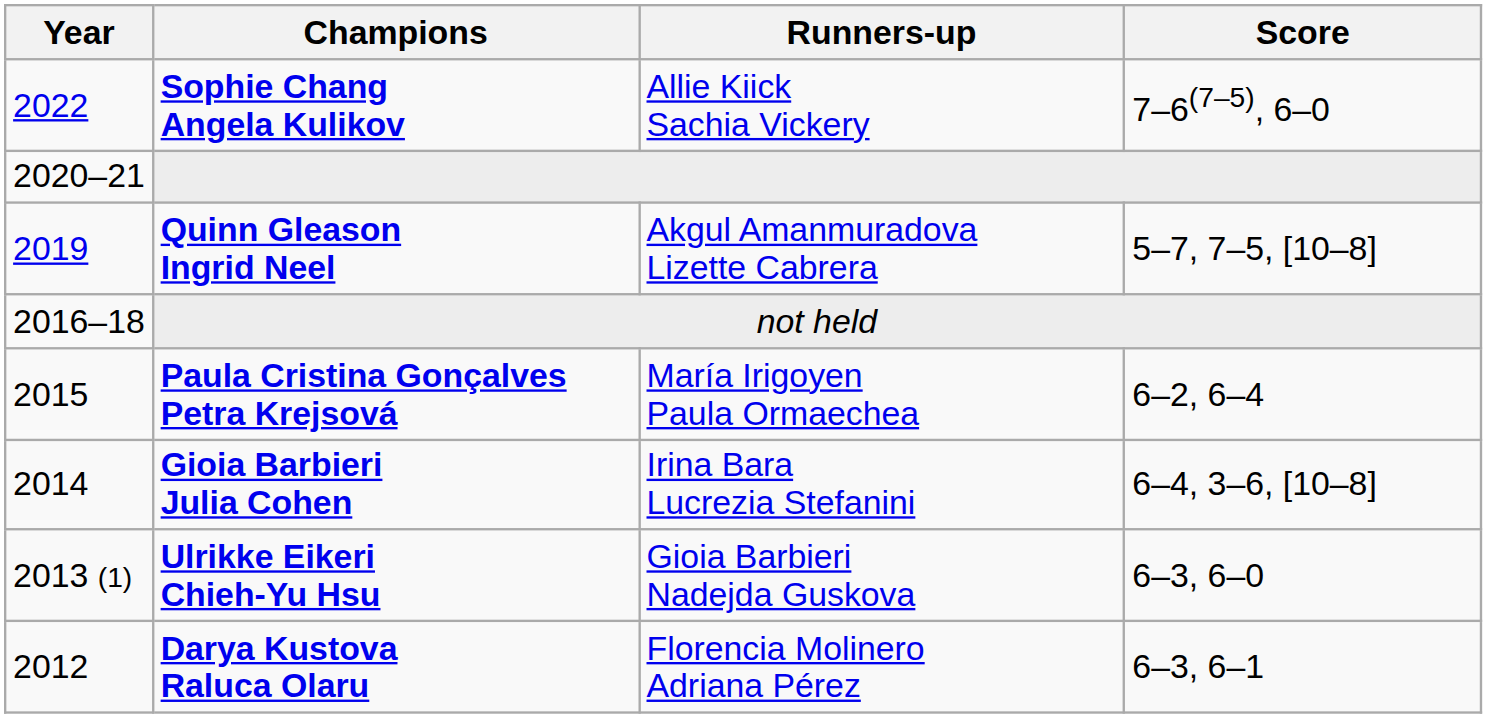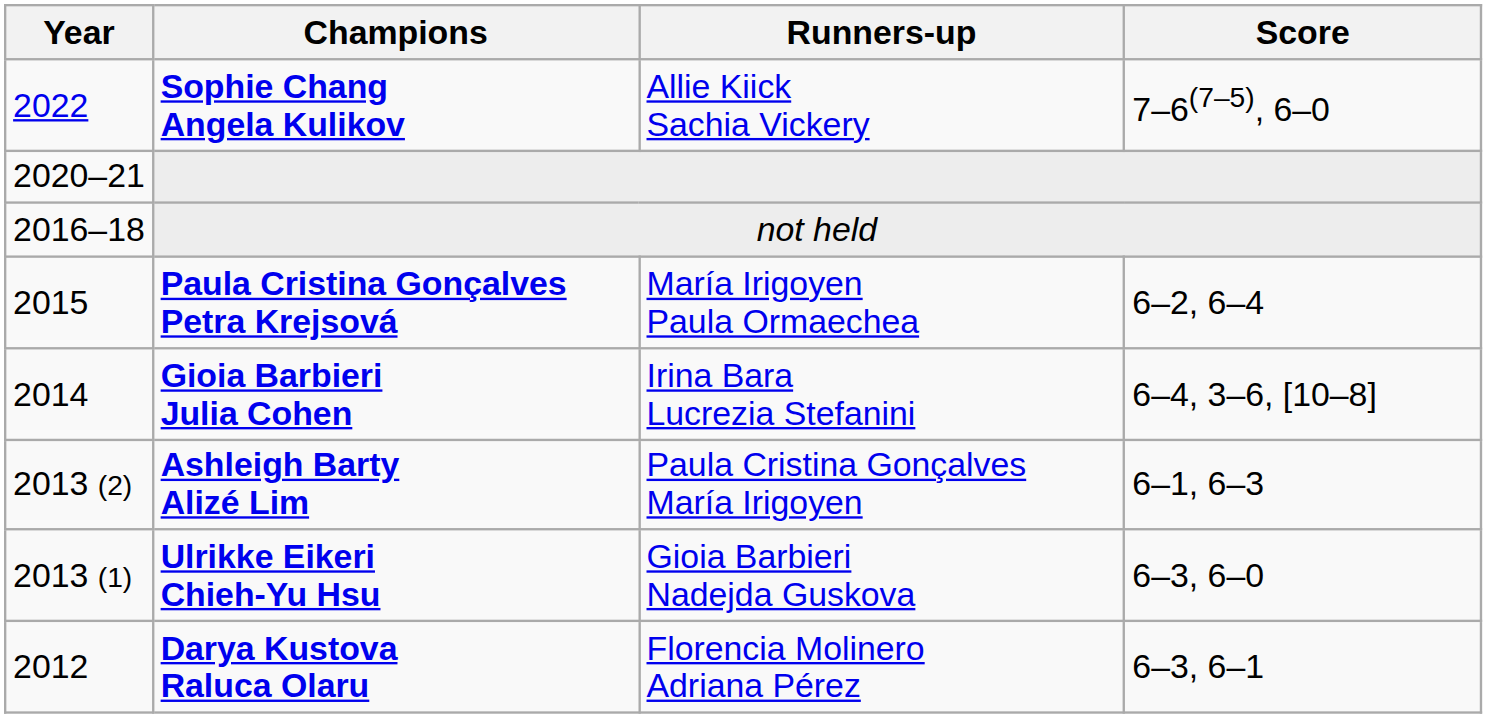- row: 2019 | Quinn Gleason Ingrid Neel | Akgul Amanmuradova Lizette Cabrera | 5–7, 7–5, [10–8]
+ row: 2013 (2) | Ashleigh Barty Alizé Lim | Paula Cristina Gonçalves María Irigoyen | 6–1, 6–3
